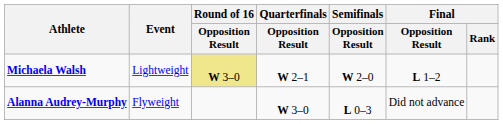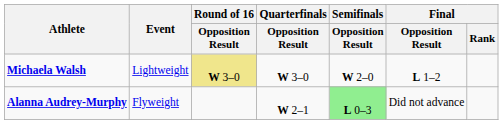Michaela Walsh | Quarterfinals / Opposition Result: W 2–1 -> W 3–0
Alanna Audrey-Murphy | Quarterfinals / Opposition Result: W 3–0 -> W 2–1
Alanna Audrey-Murphy | Semifinals / Opposition Result: no background -> lightgreen background
